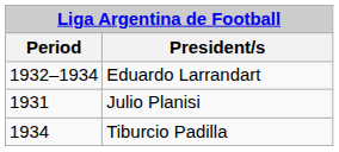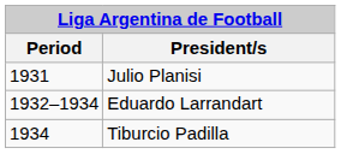rows swapped: Julio Planisi <-> Eduardo Larrandart
